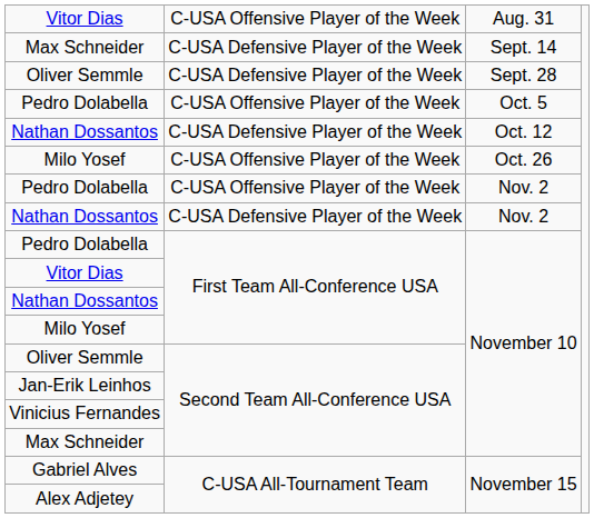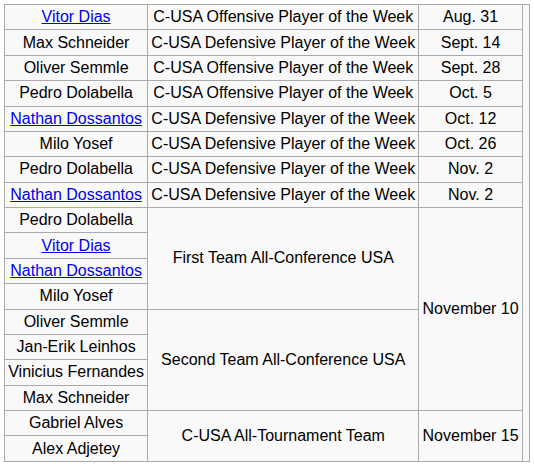Oliver Semmle / Sept. 28 | column 2: C-USA Defensive Player of the Week -> C-USA Offensive Player of the Week
Milo Yosef / Oct. 26 | column 2: C-USA Offensive Player of the Week -> C-USA Defensive Player of the Week
Pedro Dolabella / Nov. 2 | column 2: C-USA Offensive Player of the Week -> C-USA Defensive Player of the Week
